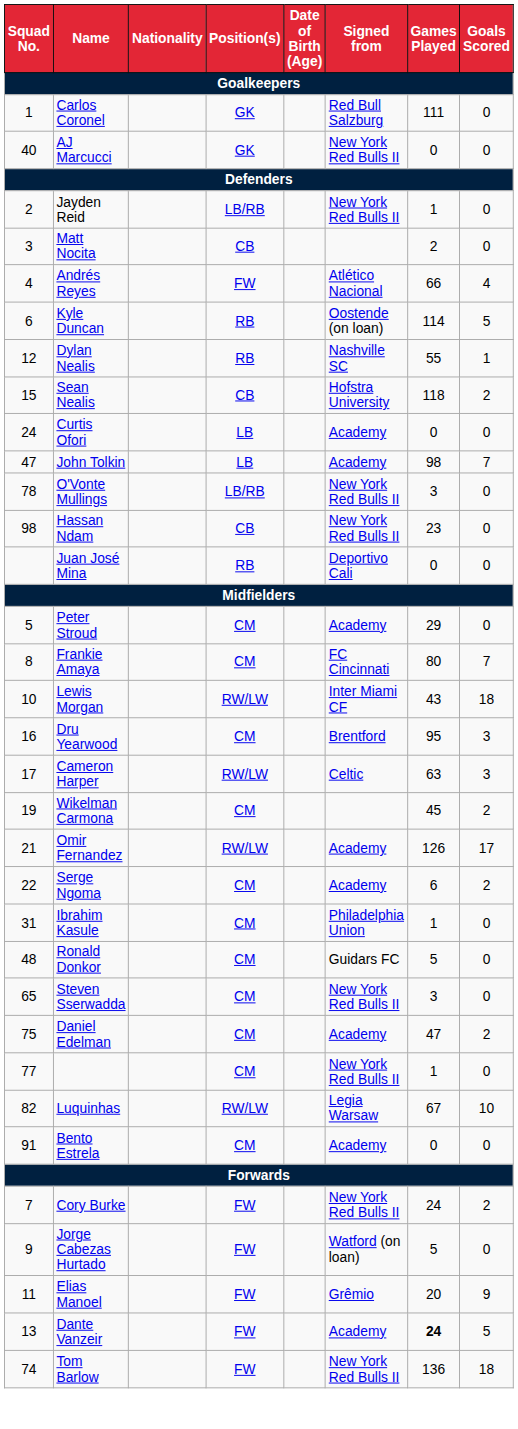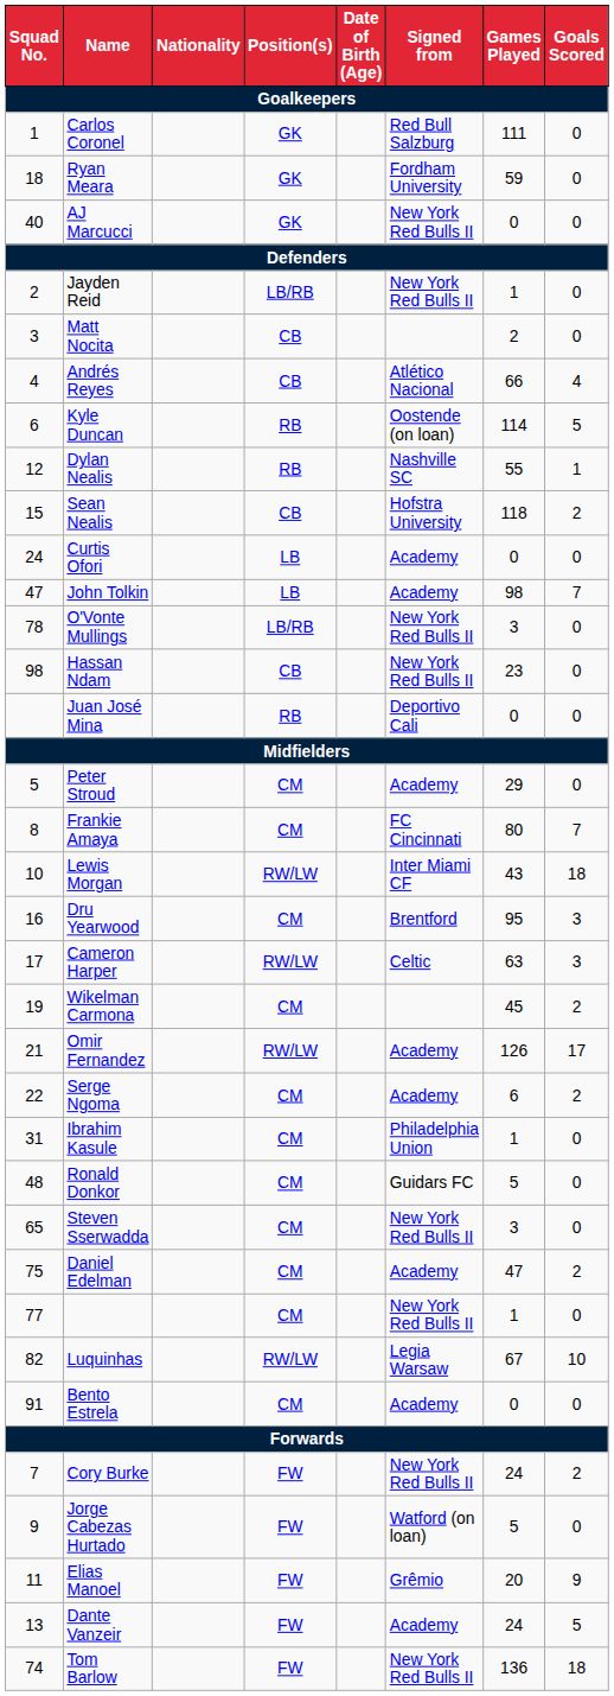+ row: 18 | Ryan Meara | GK | Fordham University | 59 | 0
Andrés Reyes | Position(s): FW -> CB
Dante Vanzeir | Games Played: bold -> normal
